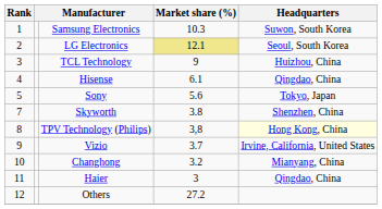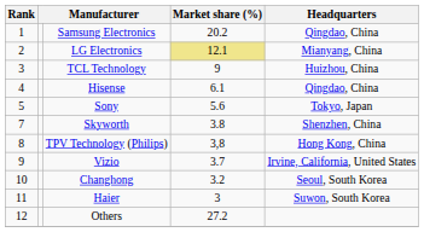Samsung Electronics | Market share (%): 10.3 -> 20.2
Samsung Electronics | Headquarters: Suwon, South Korea -> Qingdao, China
LG Electronics | Headquarters: Seoul, South Korea -> Mianyang, China
TPV Technology (Philips) | Headquarters: lightyellow background -> no background
Changhong | Headquarters: Mianyang, China -> Seoul, South Korea
Haier | Headquarters: Qingdao, China -> Suwon, South Korea
